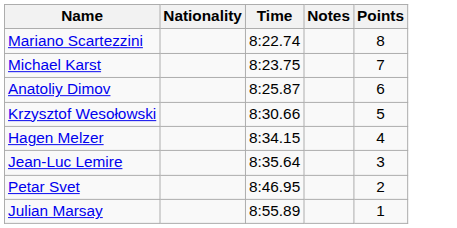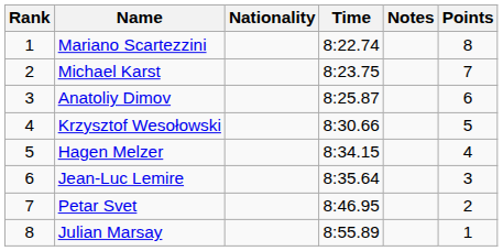+ column: Rank | 1 | 2 | 3 | 4 | 5 | 6 | 7 | 8
